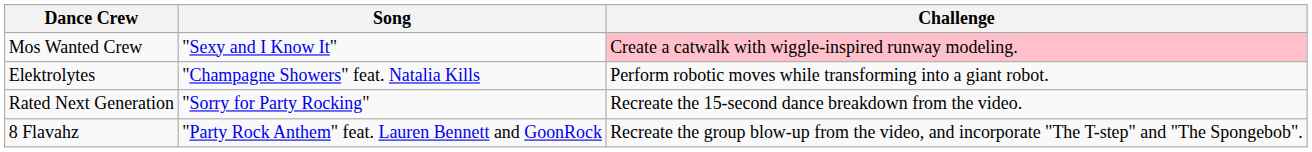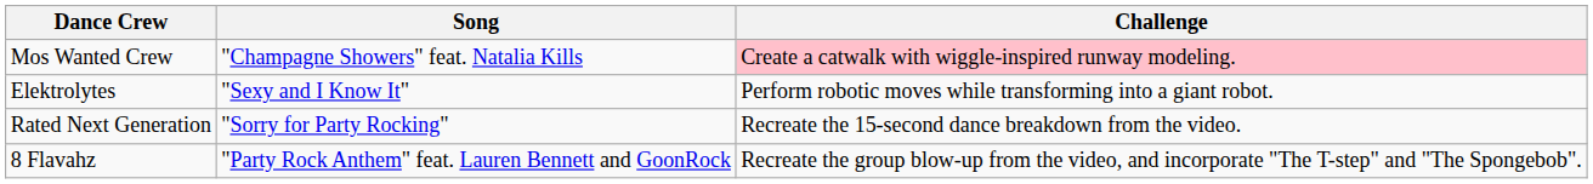Mos Wanted Crew | Song: "Sexy and I Know It" -> "Champagne Showers" feat. Natalia Kills
Elektrolytes | Song: "Champagne Showers" feat. Natalia Kills -> "Sexy and I Know It"
